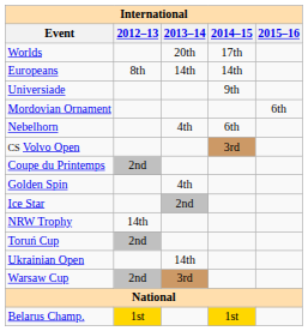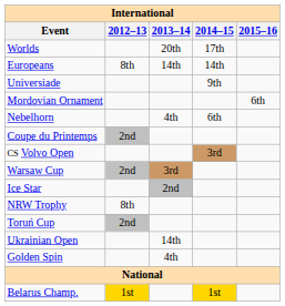rows swapped: CS Volvo Open <-> Coupe du Printemps
rows swapped: Golden Spin <-> Warsaw Cup
NRW Trophy | 2012–13: 14th -> 8th
